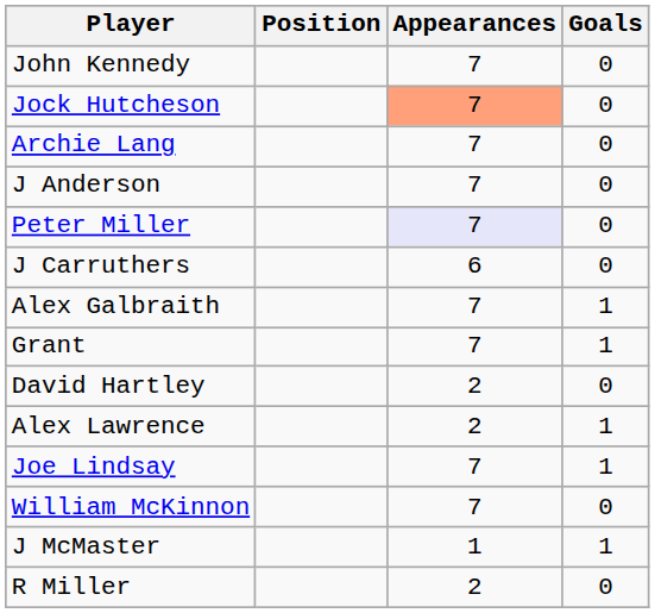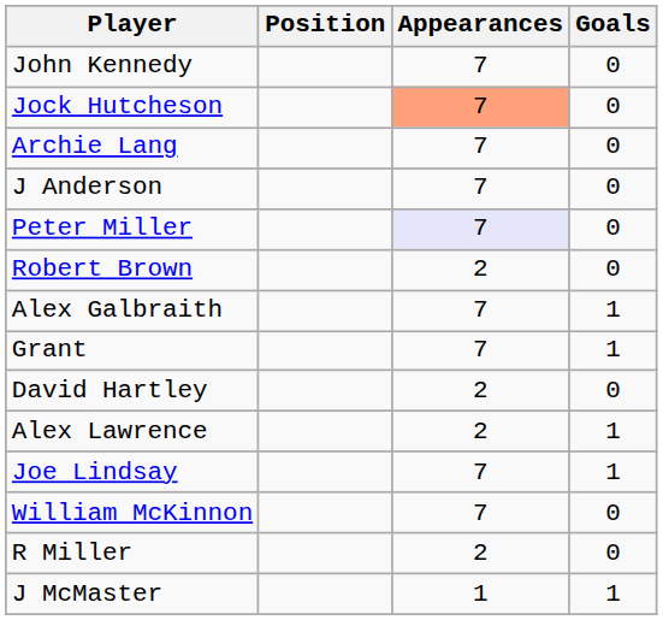+ row: Robert Brown | 2 | 0
- row: J Carruthers | 6 | 0
rows swapped: J McMaster <-> R Miller
